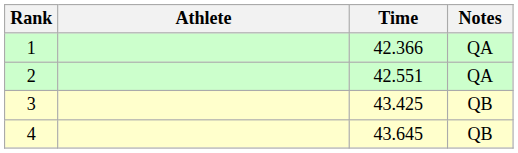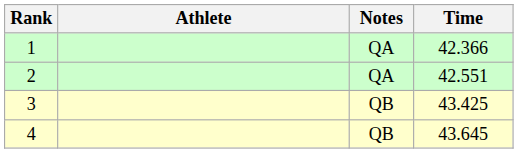columns swapped: Time <-> Notes
